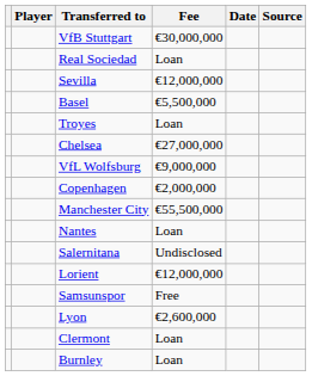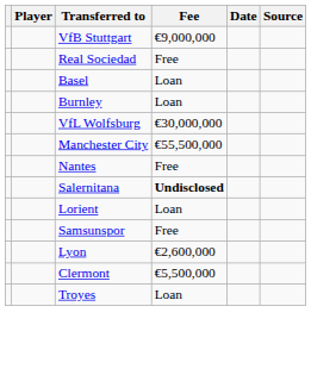VfB Stuttgart | Fee: €30,000,000 -> €9,000,000
Real Sociedad | Fee: Loan -> Free
- row: Sevilla | €12,000,000
Basel | Fee: €5,500,000 -> Loan
rows swapped: Troyes <-> Burnley
- row: Chelsea | €27,000,000
VfL Wolfsburg | Fee: €9,000,000 -> €30,000,000
- row: Copenhagen | €2,000,000
Nantes | Fee: Loan -> Free
Salernitana | Fee: normal -> bold
Lorient | Fee: €12,000,000 -> Loan
Clermont | Fee: Loan -> €5,500,000
